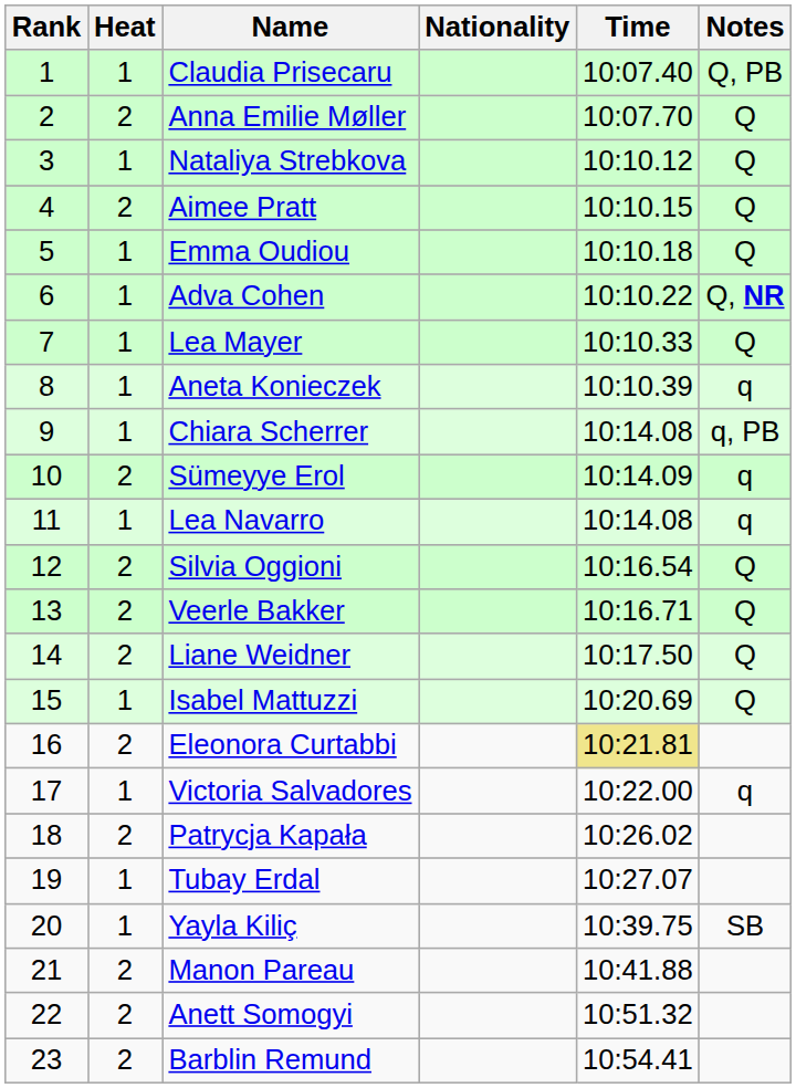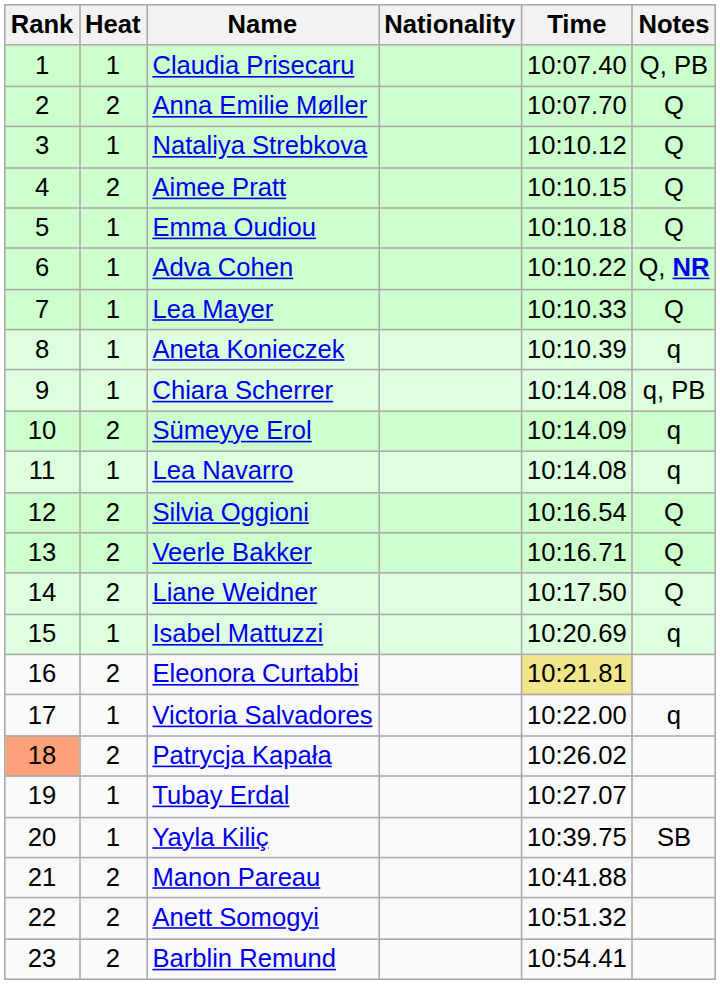Isabel Mattuzzi | Notes: Q -> q
Patrycja Kapała | Rank: no background -> lightsalmon background
